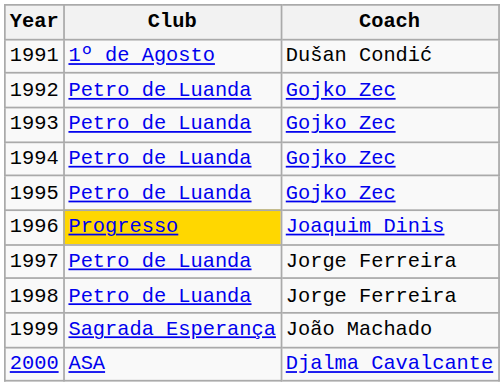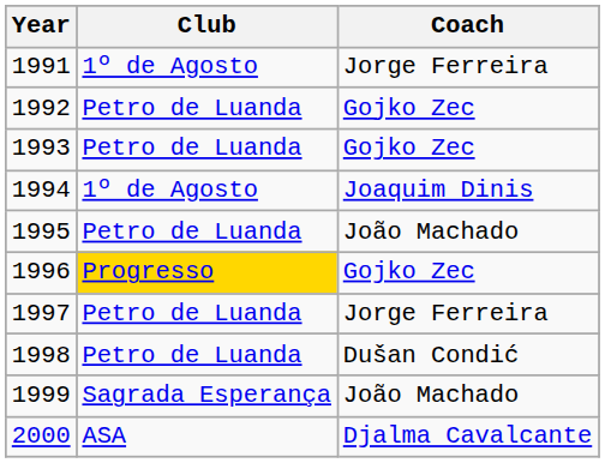1991 | Coach: Dušan Condić -> Jorge Ferreira
1994 | Club: Petro de Luanda -> 1º de Agosto
1994 | Coach: Gojko Zec -> Joaquim Dinis
1995 | Coach: Gojko Zec -> João Machado
1996 | Coach: Joaquim Dinis -> Gojko Zec
1998 | Coach: Jorge Ferreira -> Dušan Condić
